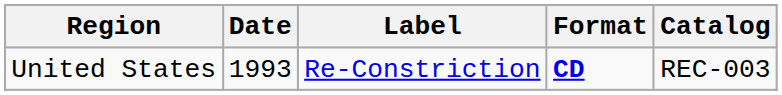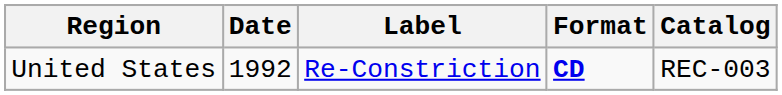United States | Date: 1993 -> 1992
